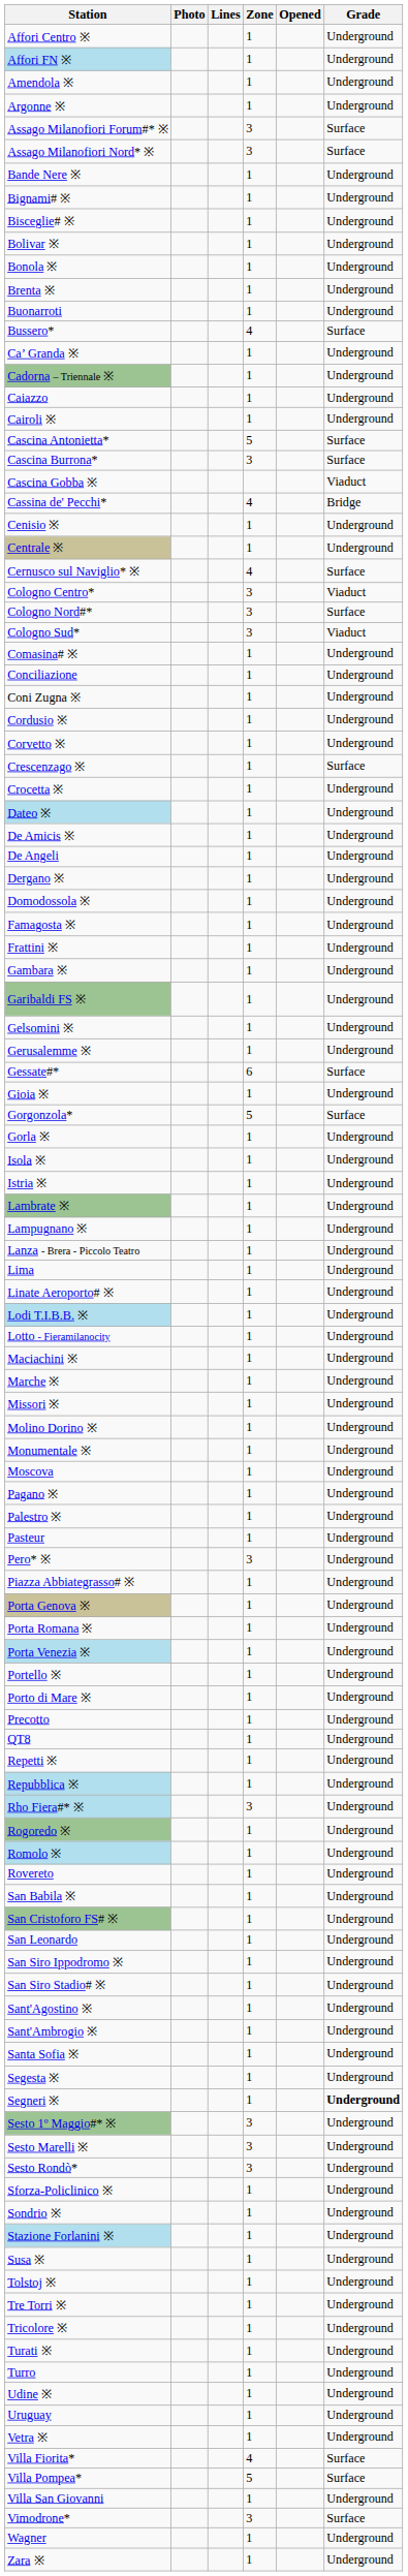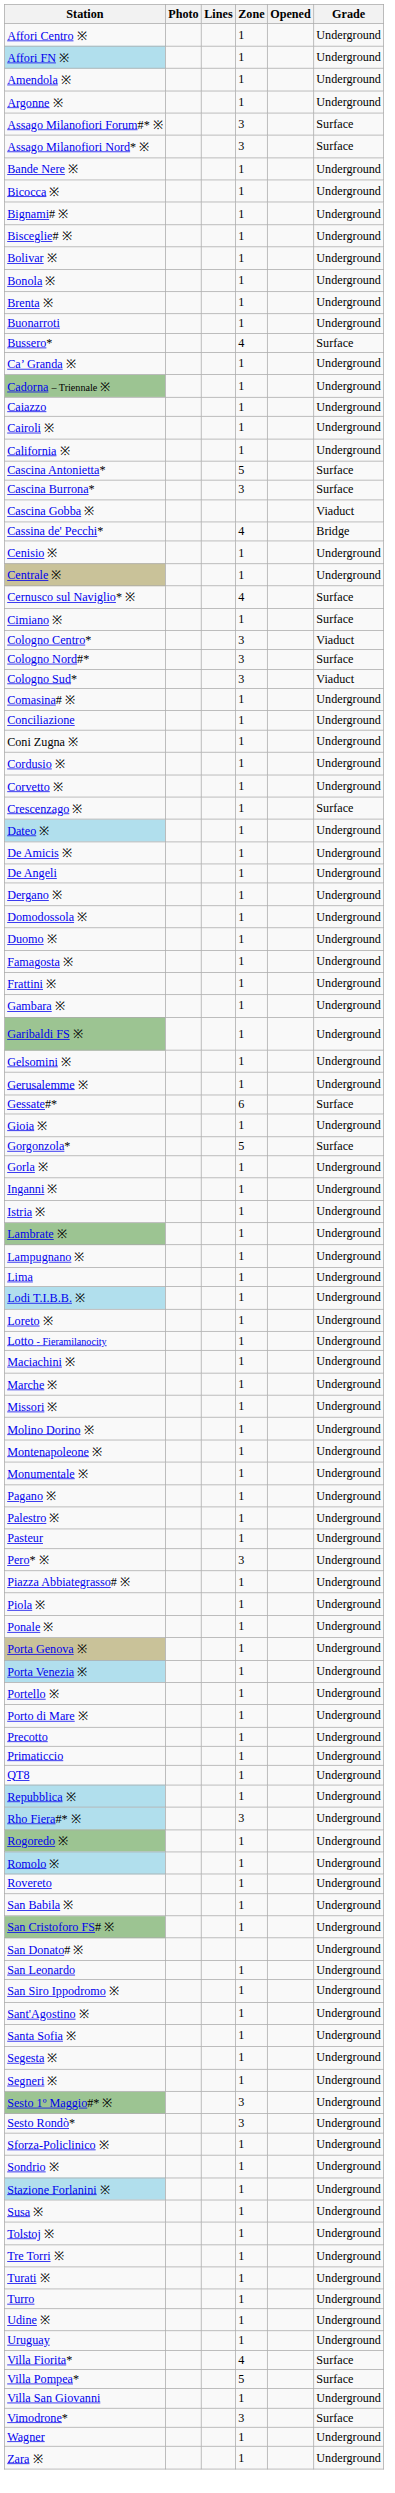+ row: Bicocca ※ | 1 | Underground
+ row: California ※ | 1 | Underground
+ row: Cimiano ※ | 1 | Surface
- row: Crocetta ※ | 1 | Underground
+ row: Duomo ※ | 1 | Underground
+ row: Inganni ※ | 1 | Underground
- row: Isola ※ | 1 | Underground
- row: Lanza - Brera - Piccolo Teatro | 1 | Underground
- row: Linate Aeroporto# ※ | 1 | Underground
+ row: Loreto ※ | 1 | Underground
+ row: Montenapoleone ※ | 1 | Underground
- row: Moscova | 1 | Underground
+ row: Piola ※ | 1 | Underground
+ row: Ponale ※ | 1 | Underground
- row: Porta Romana ※ | 1 | Underground
+ row: Primaticcio | 1 | Underground
- row: Repetti ※ | 1 | Underground
+ row: San Donato# ※ | Underground
- row: San Siro Stadio# ※ | 1 | Underground
- row: Sant'Ambrogio ※ | 1 | Underground
Segneri ※ | Grade: bold -> normal
- row: Sesto Marelli ※ | 3 | Underground
- row: Tricolore ※ | 1 | Underground
- row: Vetra ※ | 1 | Underground
